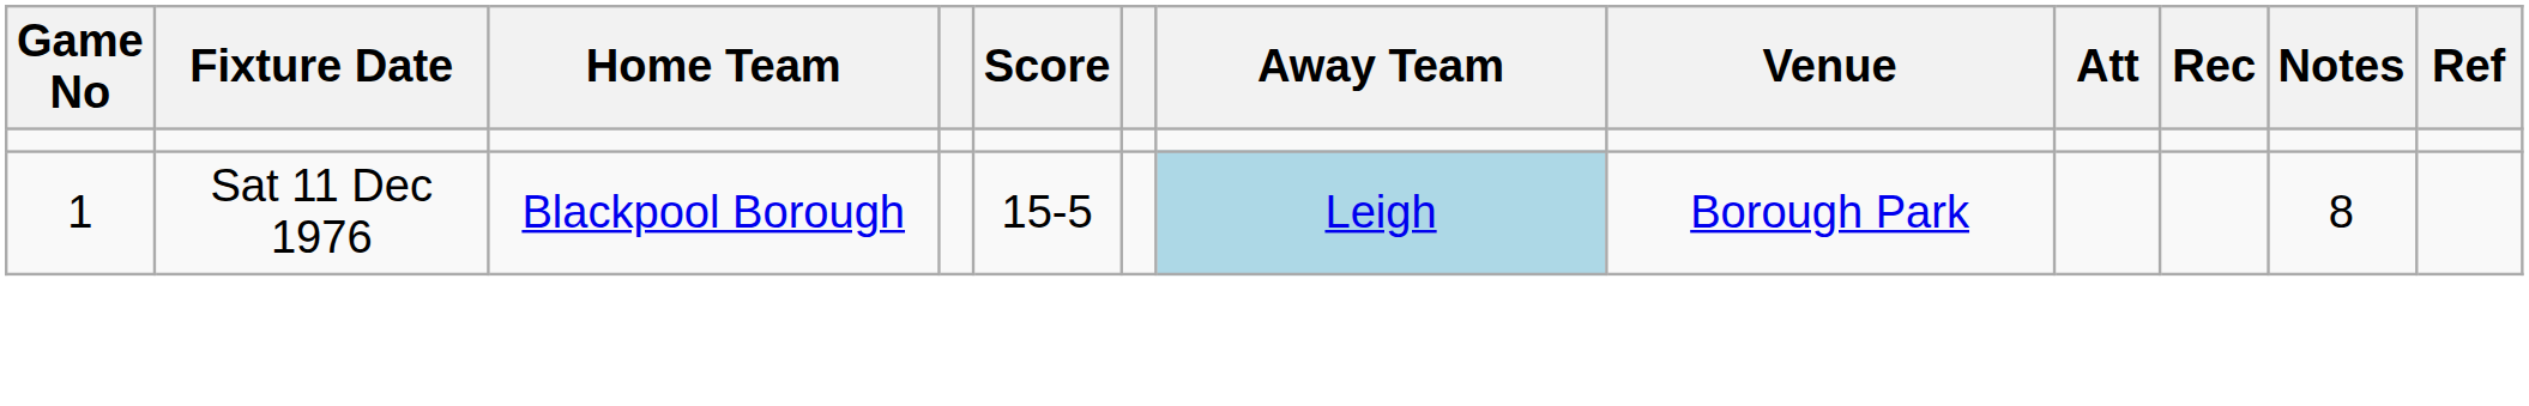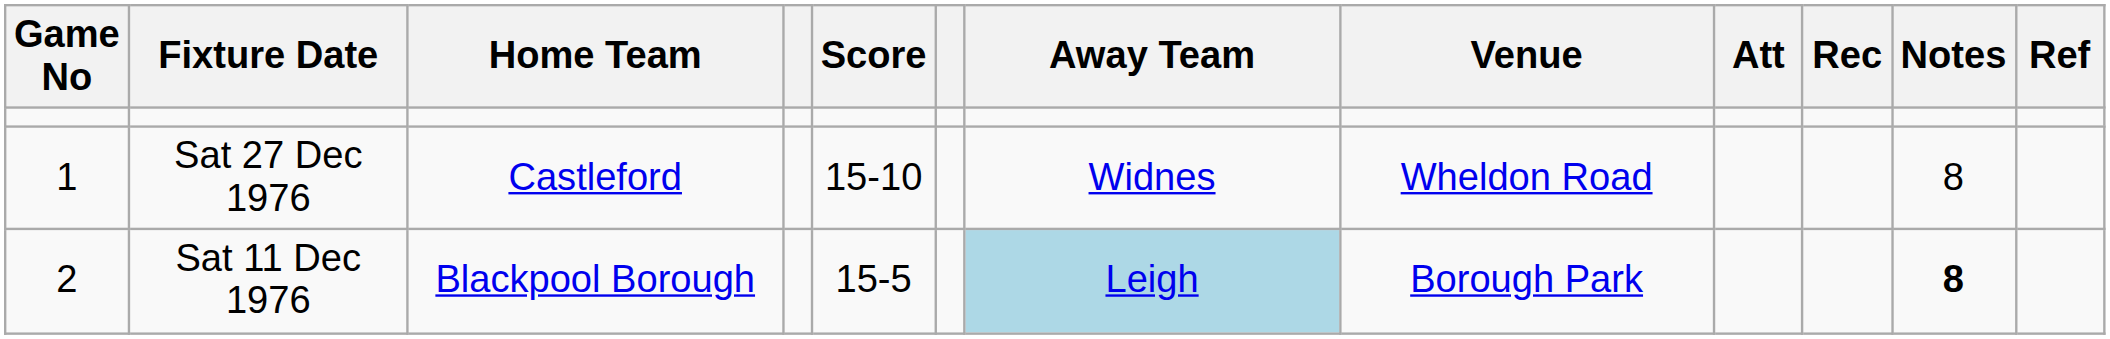+ row: 1 | Sat 27 Dec 1976 | Castleford | 15-10 | Widnes | Wheldon Road | 8
Sat 11 Dec 1976 | Game No: 1 -> 2
Sat 11 Dec 1976 | Notes: normal -> bold
